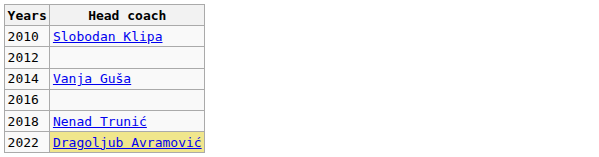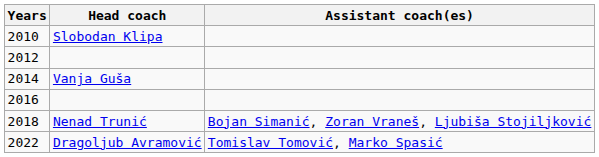+ column: Assistant coach(es) | Bojan Simanić, Zoran Vraneš, Ljubiša Stojiljković | Tomislav Tomović, Marko Spasić
2022 | Head coach: khaki background -> no background
